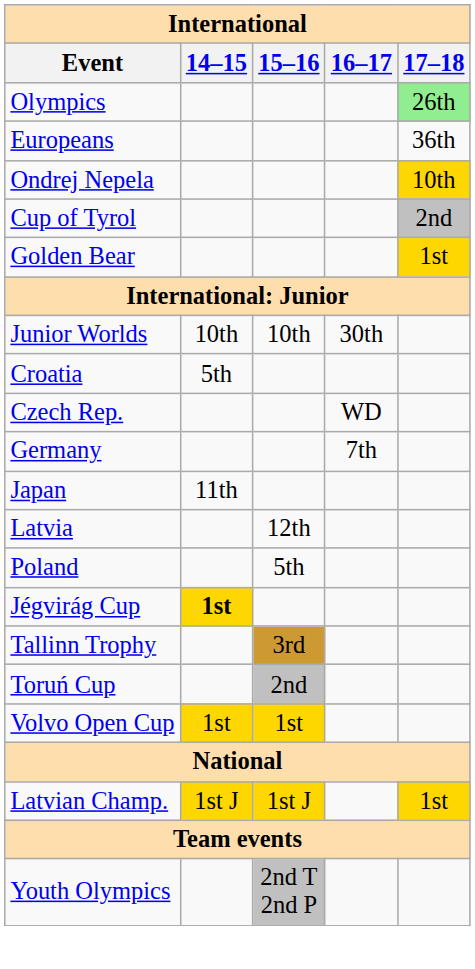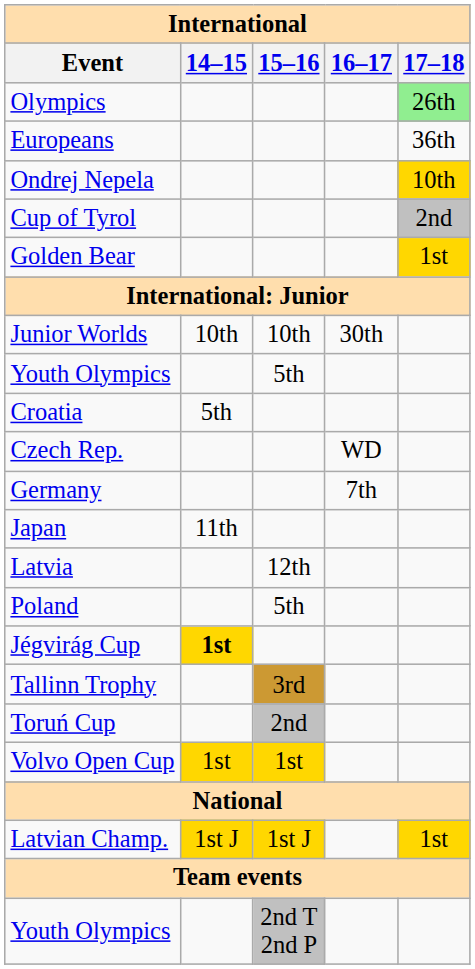+ row: Youth Olympics | 5th
